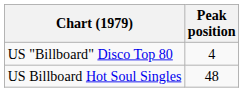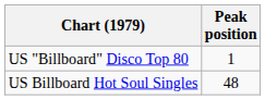US "Billboard" Disco Top 80 | Peak position: 4 -> 1
